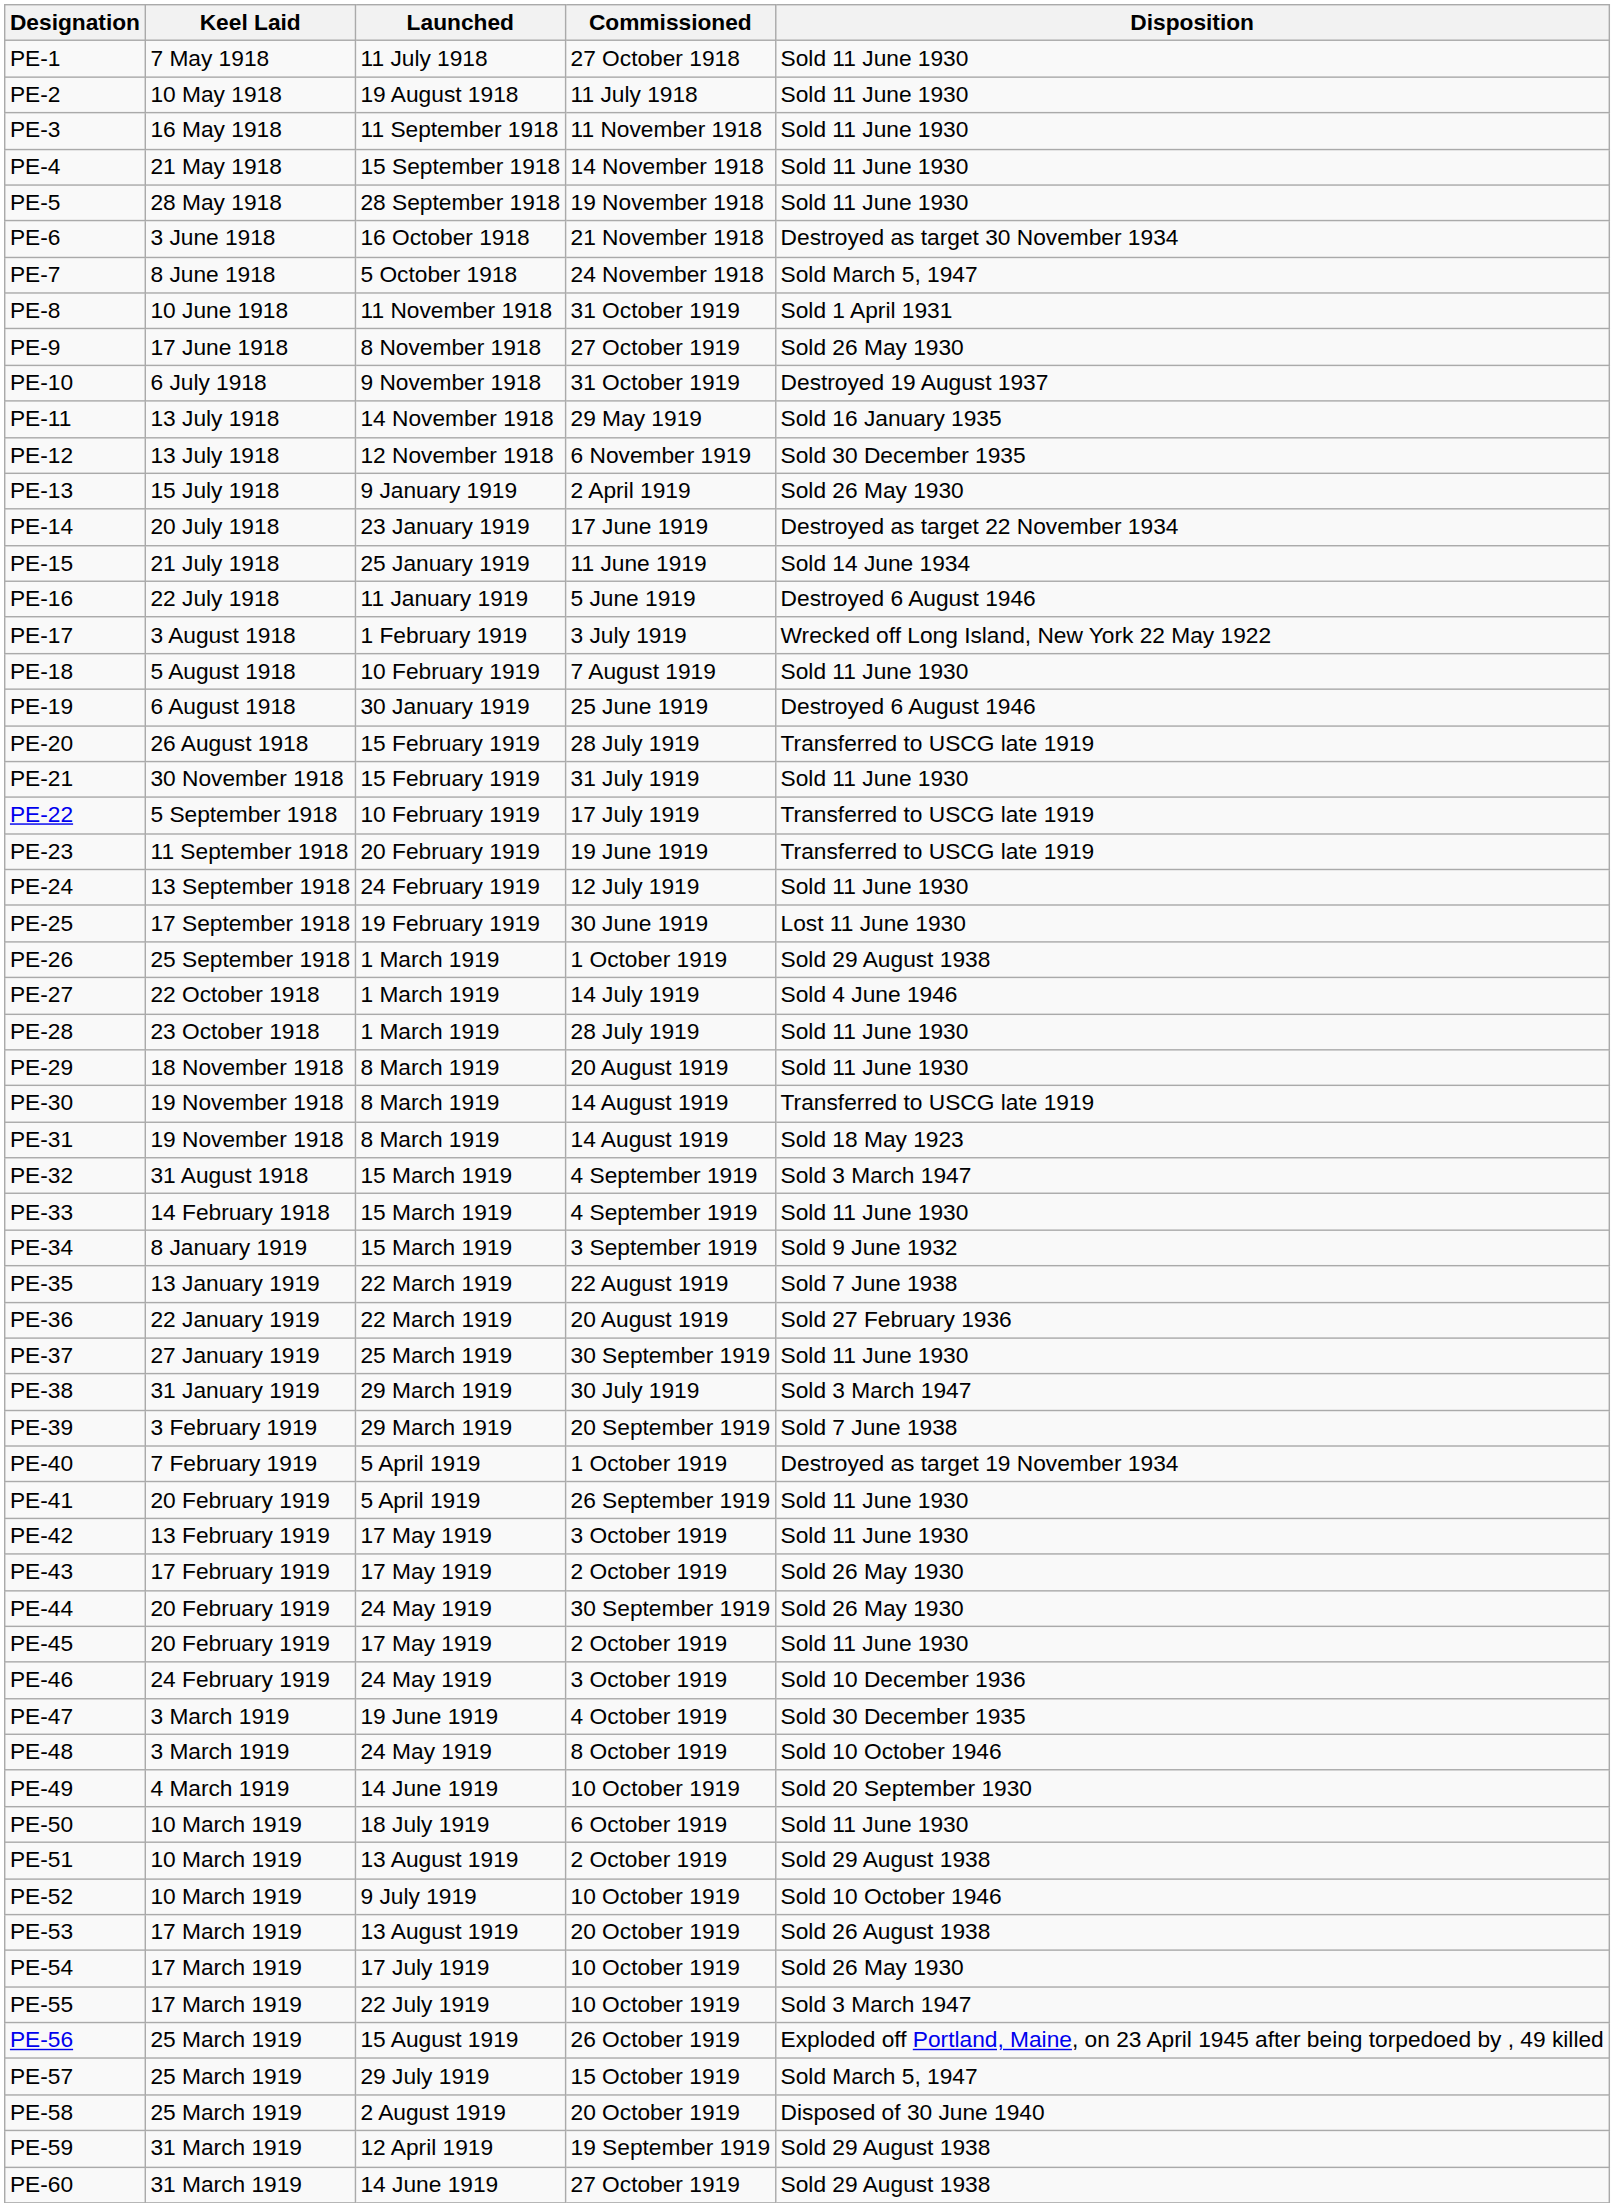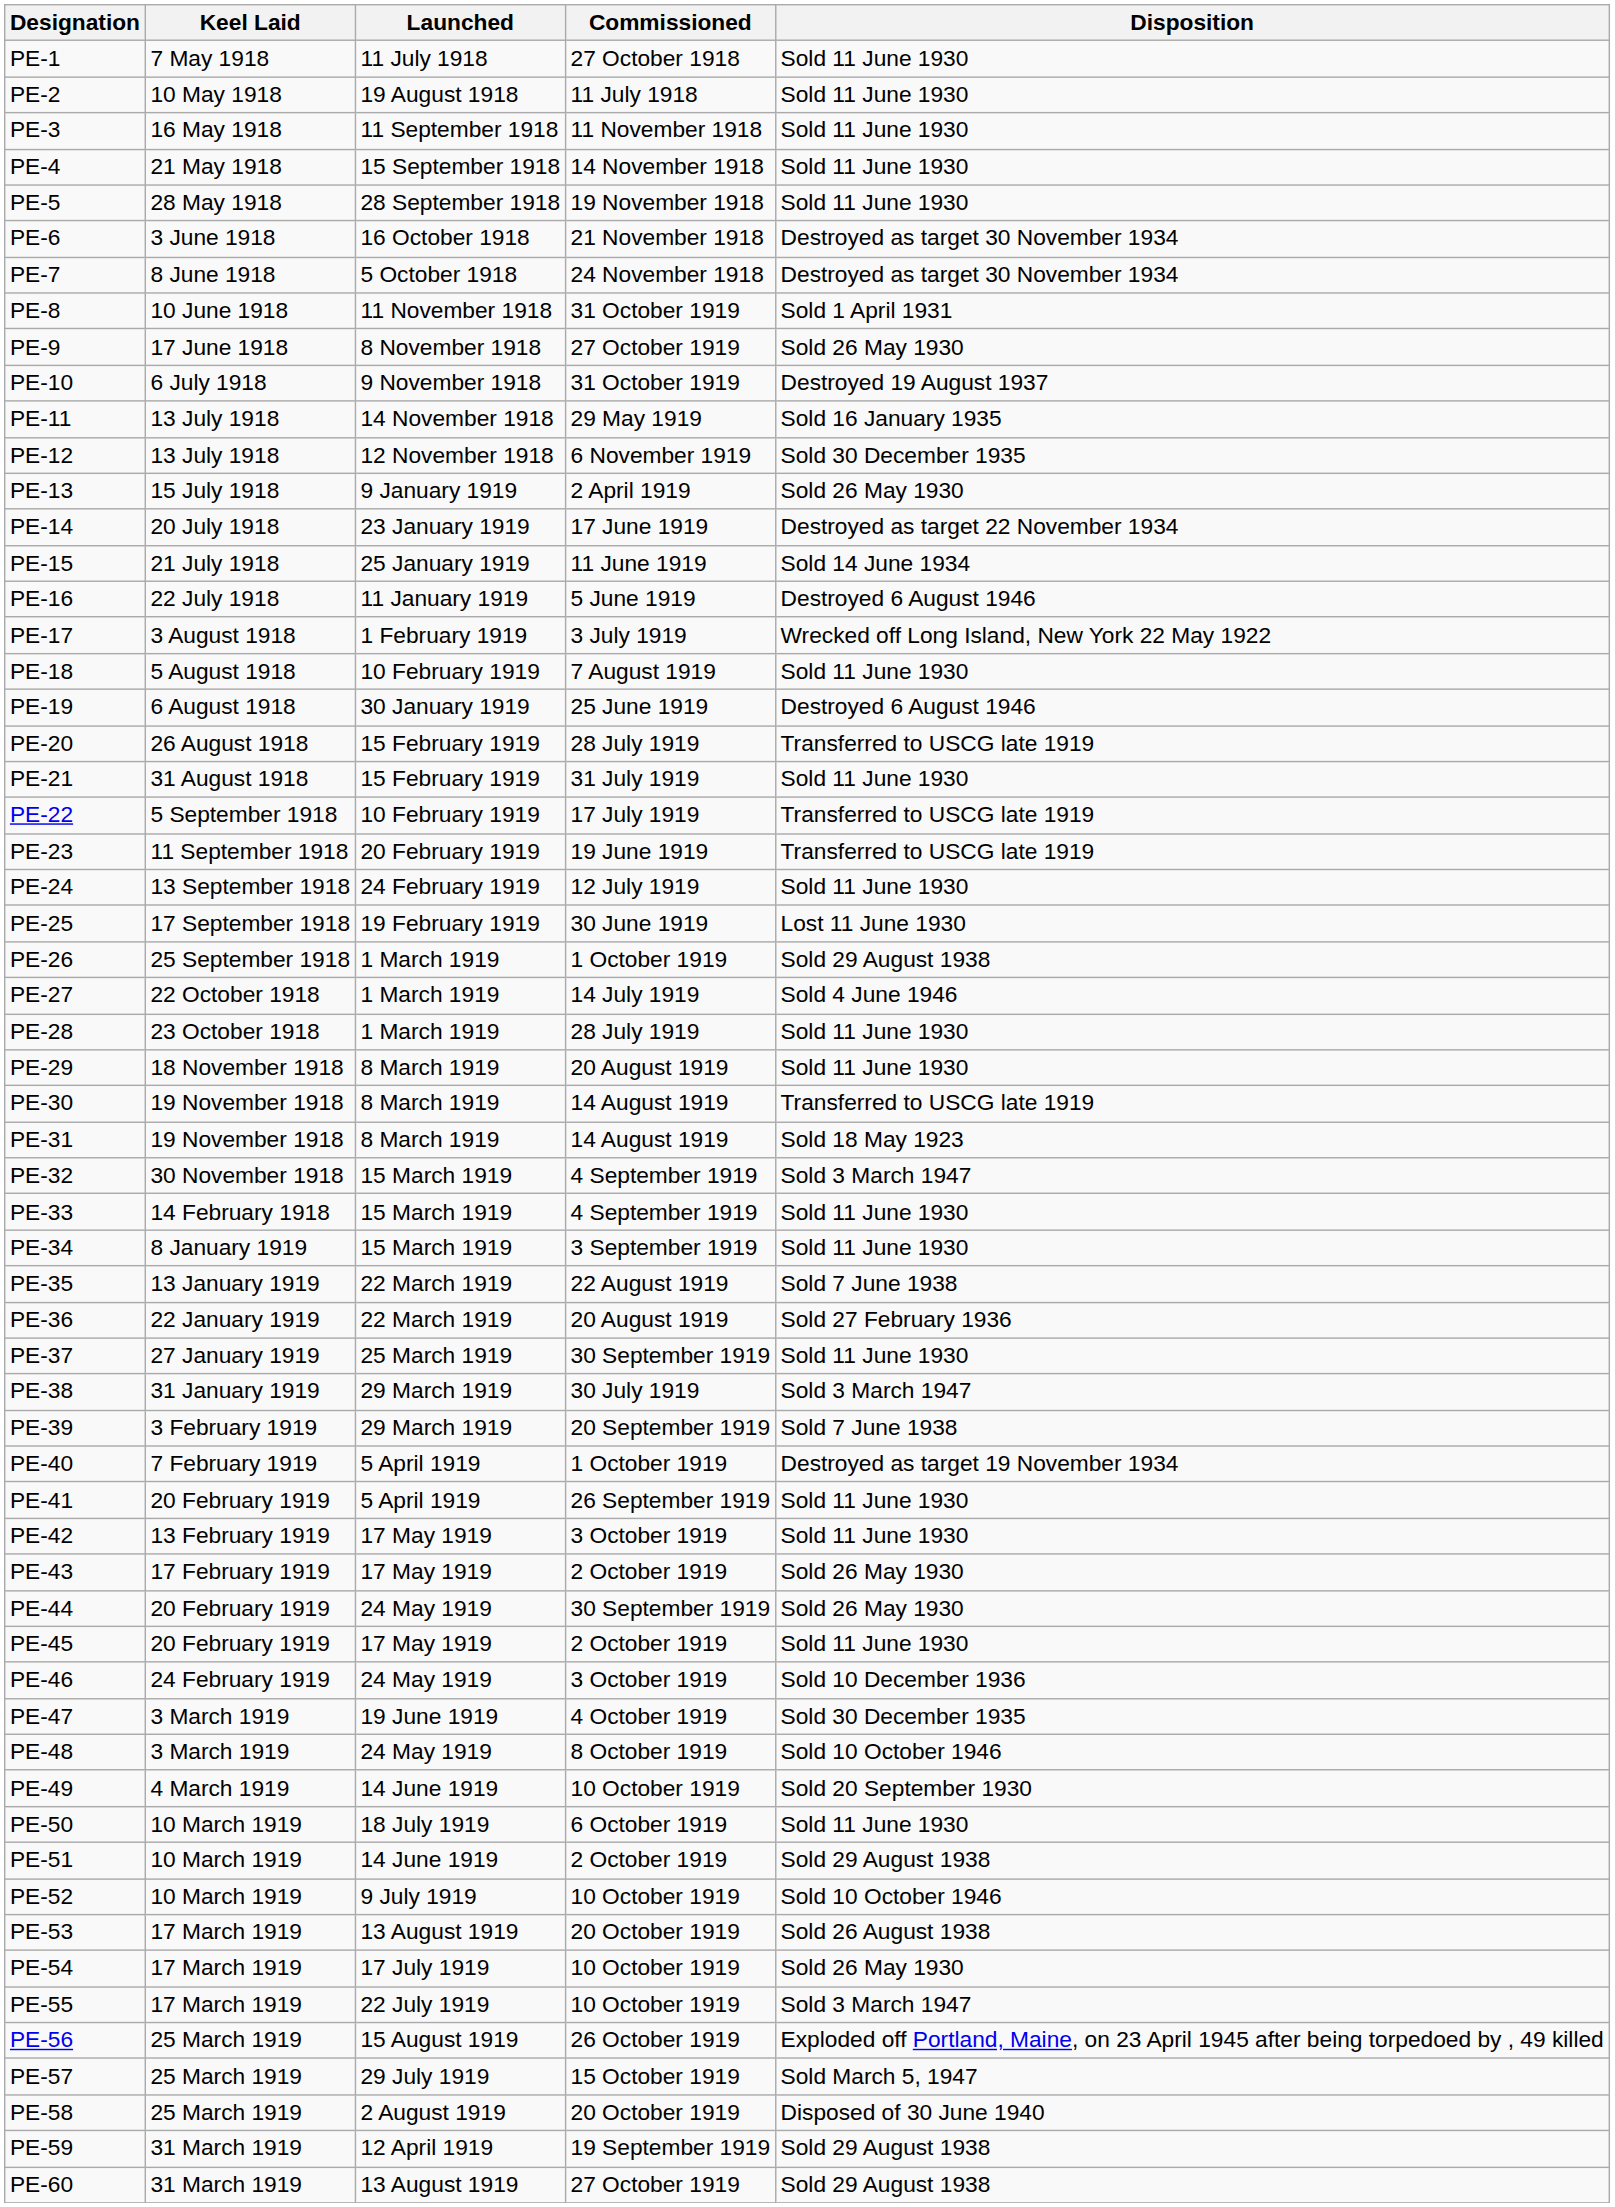PE-7 | Disposition: Sold March 5, 1947 -> Destroyed as target 30 November 1934
PE-21 | Keel Laid: 30 November 1918 -> 31 August 1918
PE-32 | Keel Laid: 31 August 1918 -> 30 November 1918
PE-34 | Disposition: Sold 9 June 1932 -> Sold 11 June 1930
PE-51 | Launched: 13 August 1919 -> 14 June 1919
PE-60 | Launched: 14 June 1919 -> 13 August 1919
